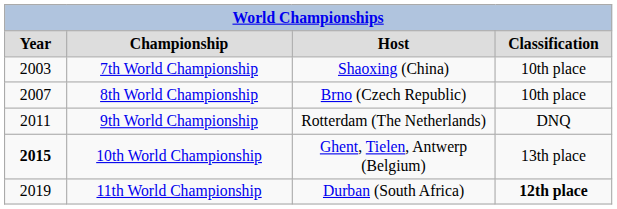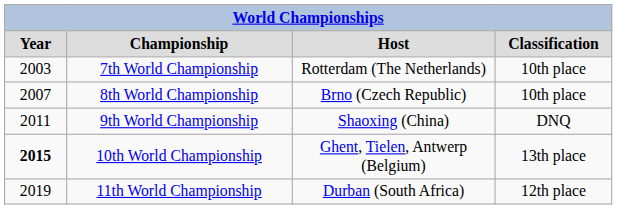7th World Championship | column 3: Shaoxing (China) -> Rotterdam (The Netherlands)
9th World Championship | column 3: Rotterdam (The Netherlands) -> Shaoxing (China)
11th World Championship | column 4: bold -> normal
